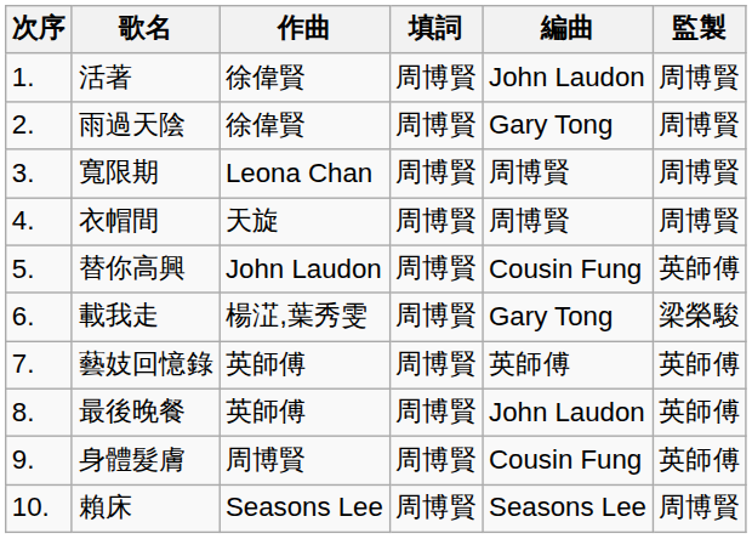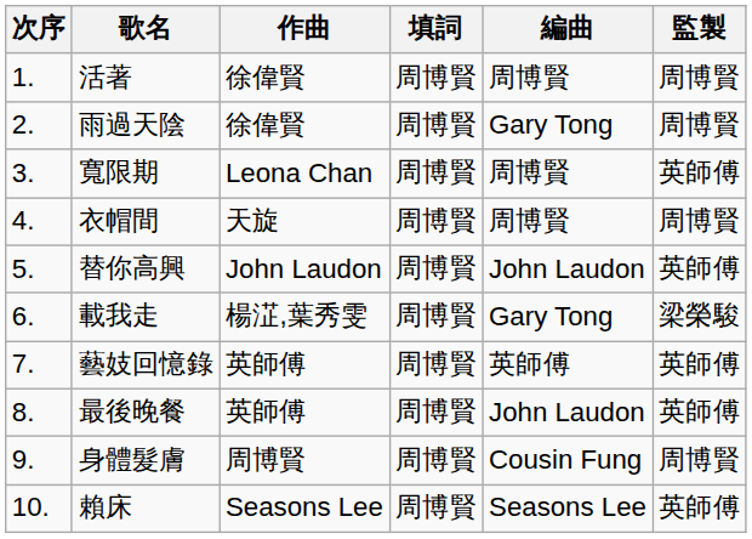活著 | 編曲: John Laudon -> 周博賢
寬限期 | 監製: 周博賢 -> 英師傅
替你高興 | 編曲: Cousin Fung -> John Laudon
身體髮膚 | 監製: 英師傅 -> 周博賢
賴床 | 監製: 周博賢 -> 英師傅
